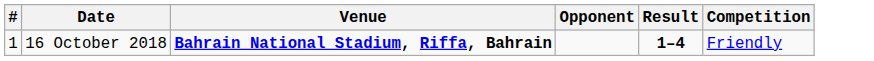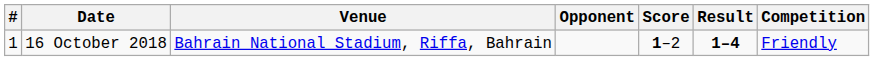+ column: Score | 1–2
16 October 2018 | Venue: bold -> normal
